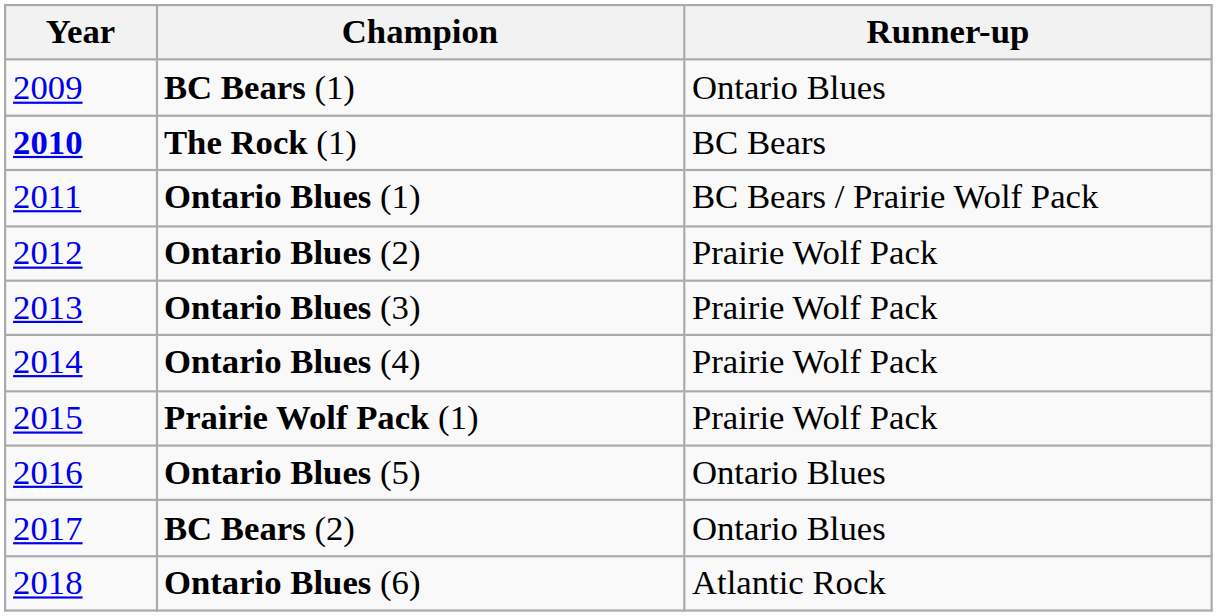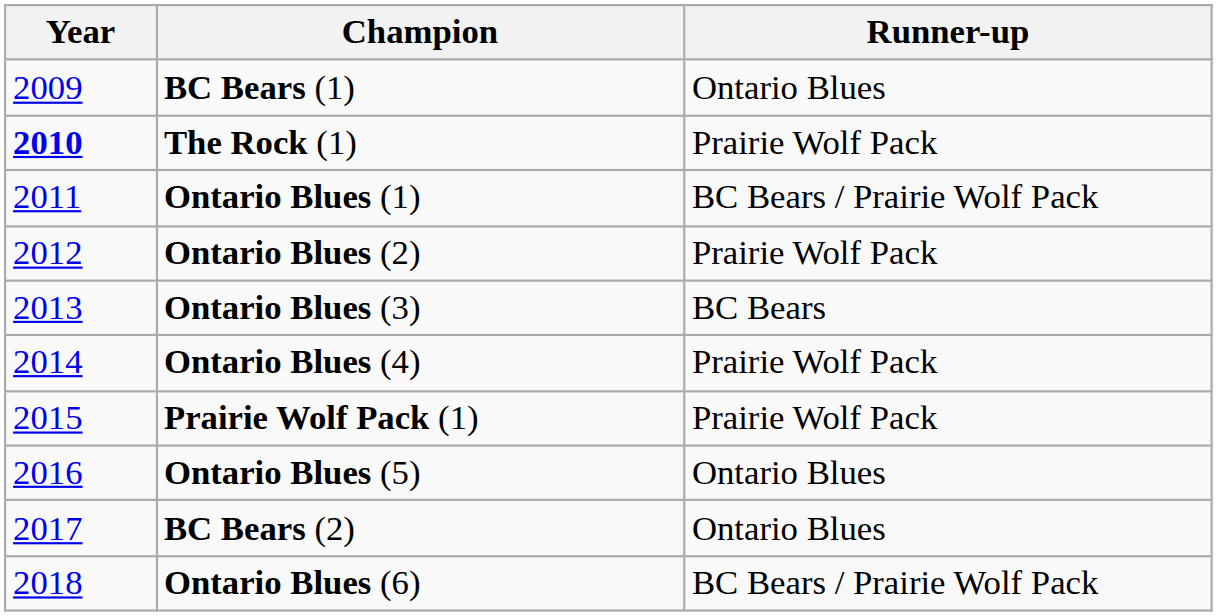The Rock (1) | Runner-up: BC Bears -> Prairie Wolf Pack
Ontario Blues (3) | Runner-up: Prairie Wolf Pack -> BC Bears
Ontario Blues (6) | Runner-up: Atlantic Rock -> BC Bears / Prairie Wolf Pack
